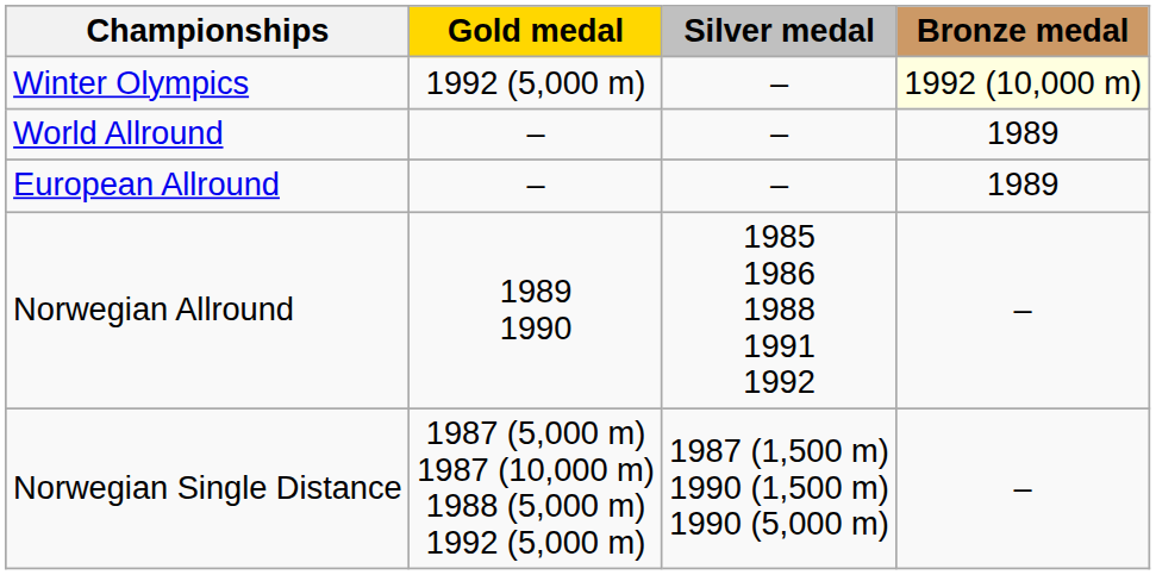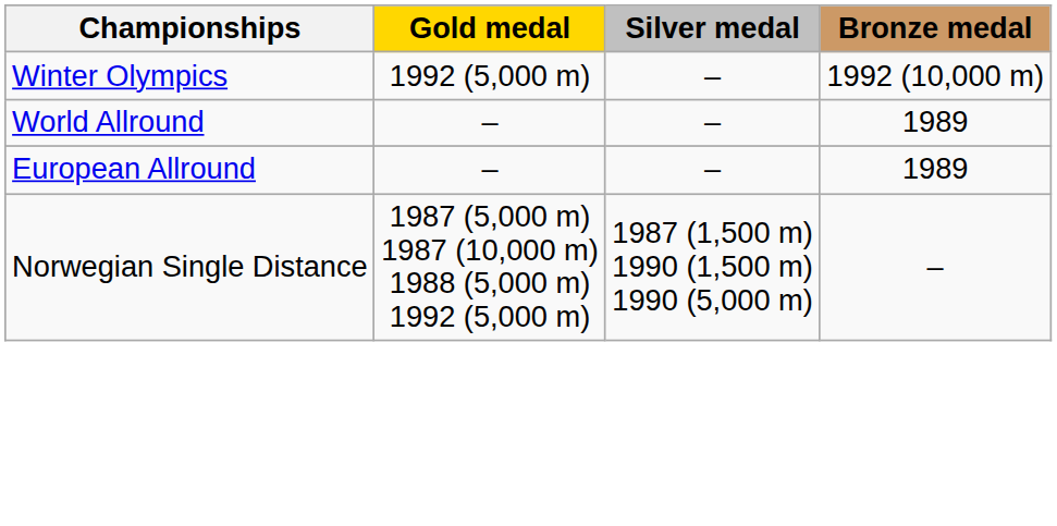Winter Olympics | Bronze medal: lightyellow background -> no background
- row: Norwegian Allround | 1989 1990 | 1985 1986 1988 1991 1992 | –
